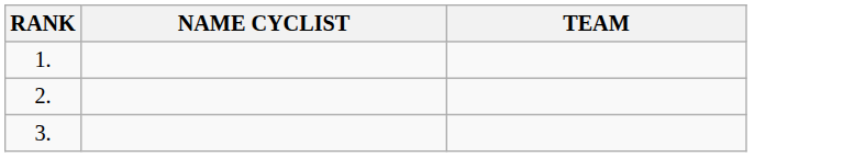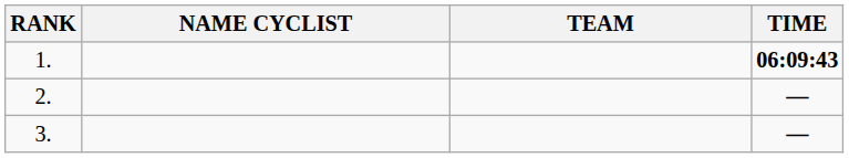+ column: TIME | 06:09:43 | — | —
